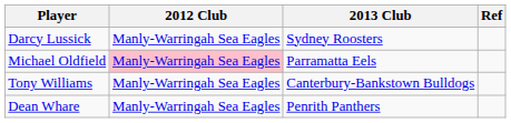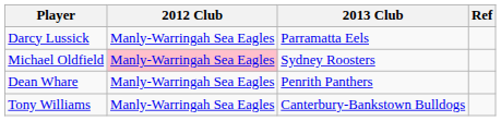Darcy Lussick | 2013 Club: Sydney Roosters -> Parramatta Eels
Michael Oldfield | 2013 Club: Parramatta Eels -> Sydney Roosters
rows swapped: Dean Whare <-> Tony Williams
